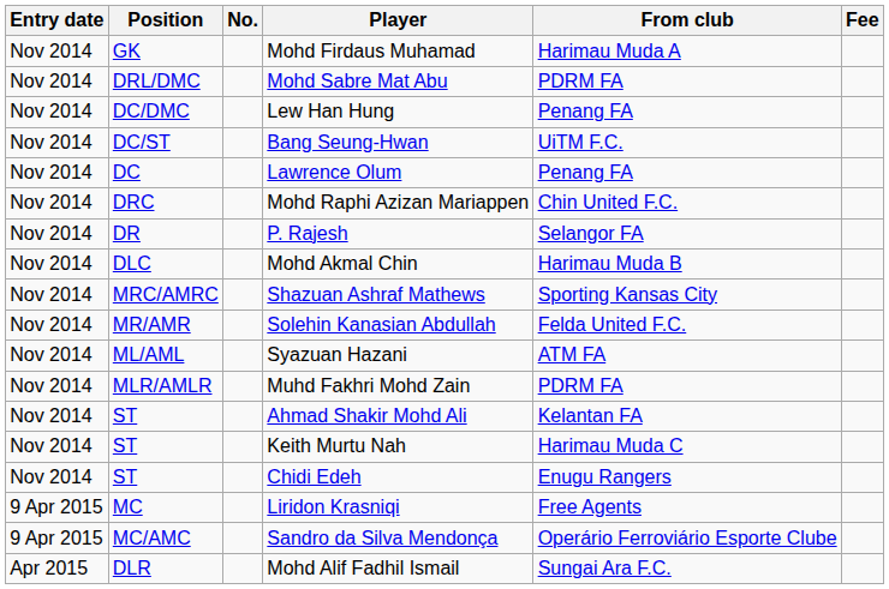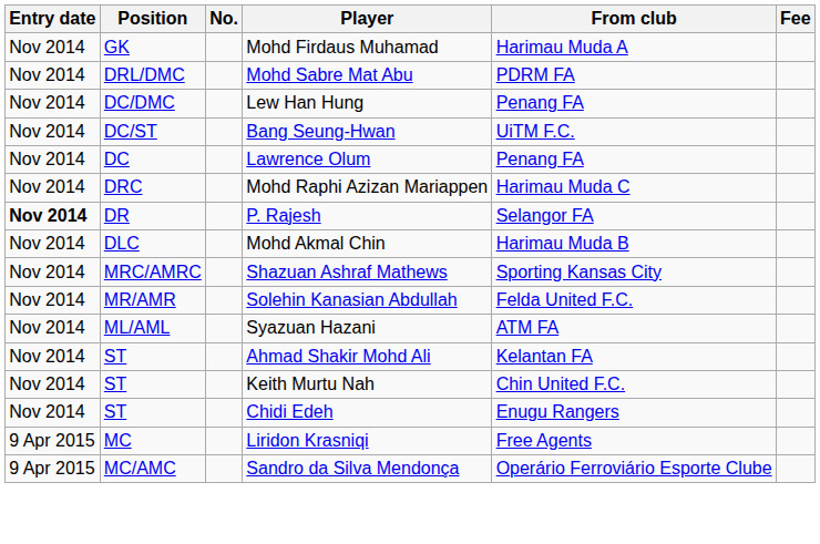Mohd Raphi Azizan Mariappen | From club: Chin United F.C. -> Harimau Muda C
P. Rajesh | Entry date: normal -> bold
- row: Nov 2014 | MLR/AMLR | Muhd Fakhri Mohd Zain | PDRM FA
Keith Murtu Nah | From club: Harimau Muda C -> Chin United F.C.
- row: Apr 2015 | DLR | Mohd Alif Fadhil Ismail | Sungai Ara F.C.
